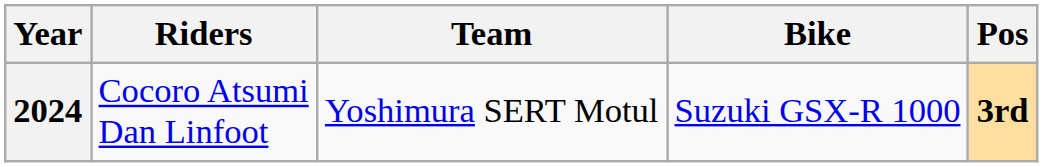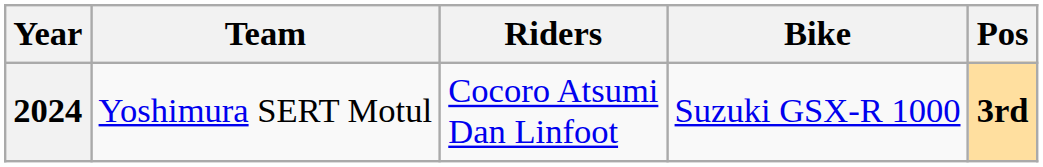columns swapped: Team <-> Riders
